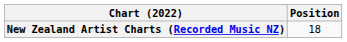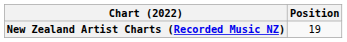New Zealand Artist Charts (Recorded Music NZ) | Position: 18 -> 19
